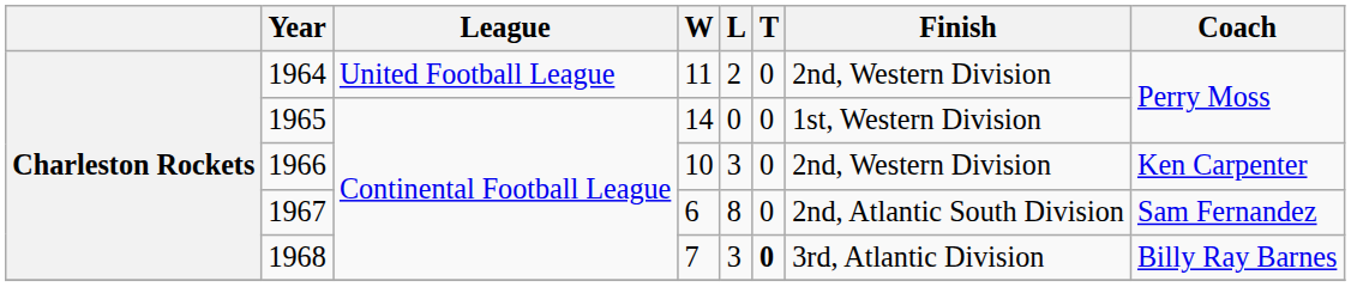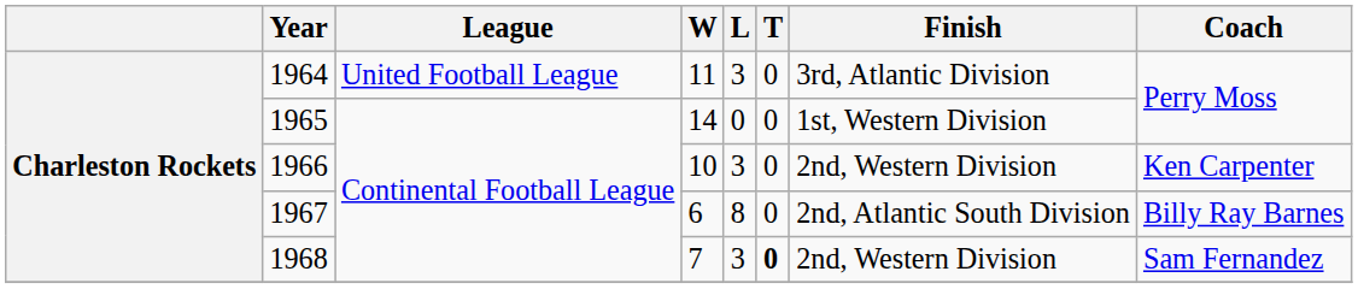1964 | L: 2 -> 3
1964 | Finish: 2nd, Western Division -> 3rd, Atlantic Division
1967 | Coach: Sam Fernandez -> Billy Ray Barnes
1968 | Finish: 3rd, Atlantic Division -> 2nd, Western Division
1968 | Coach: Billy Ray Barnes -> Sam Fernandez
